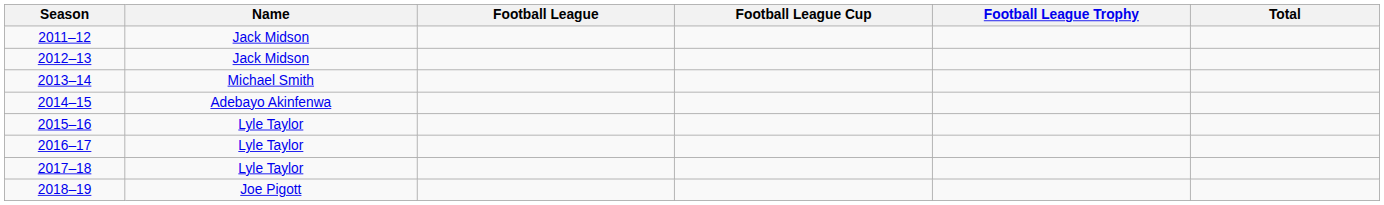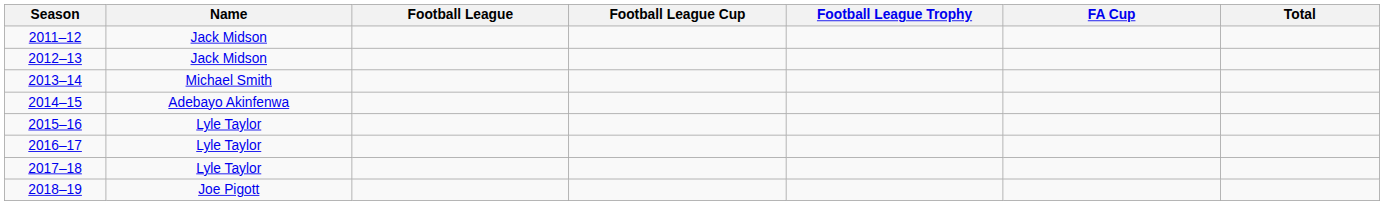+ column: FA Cup
